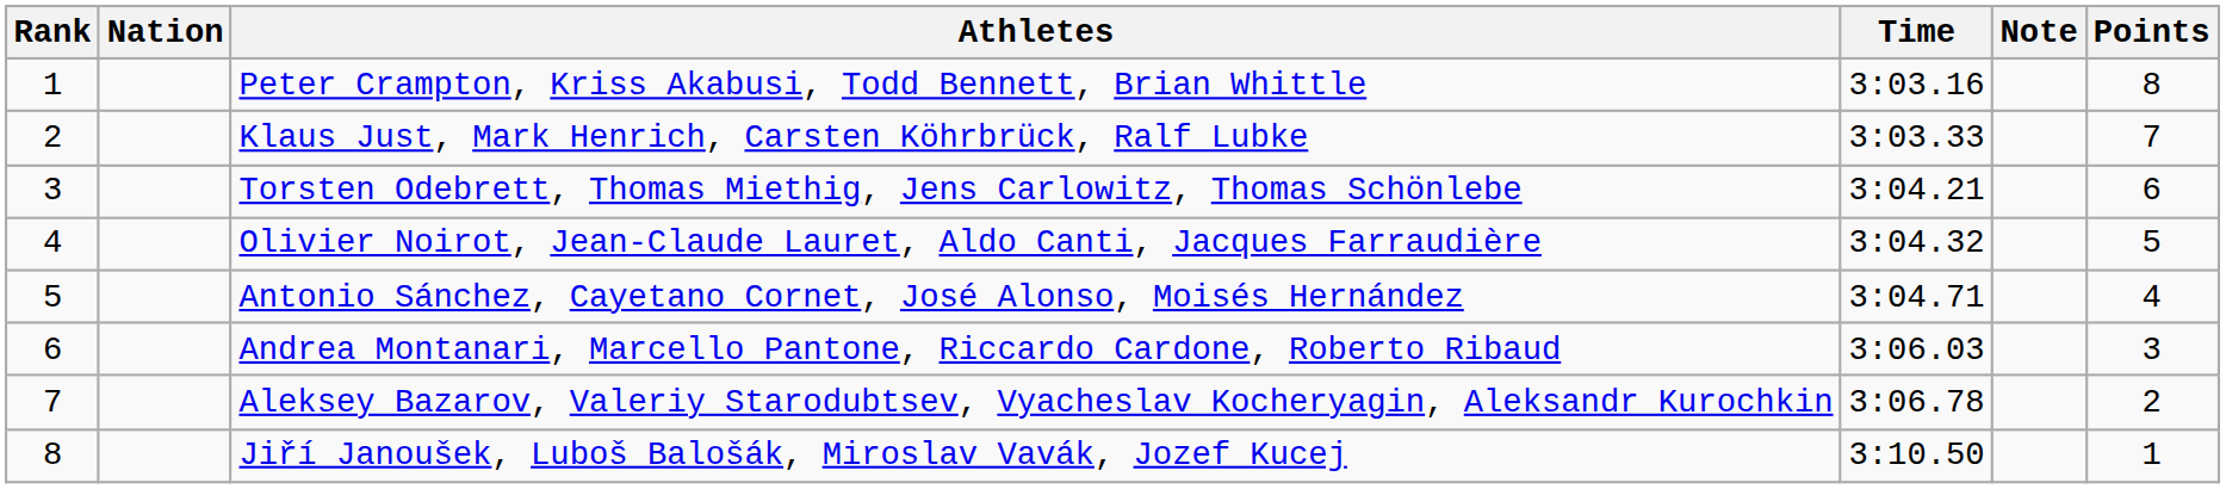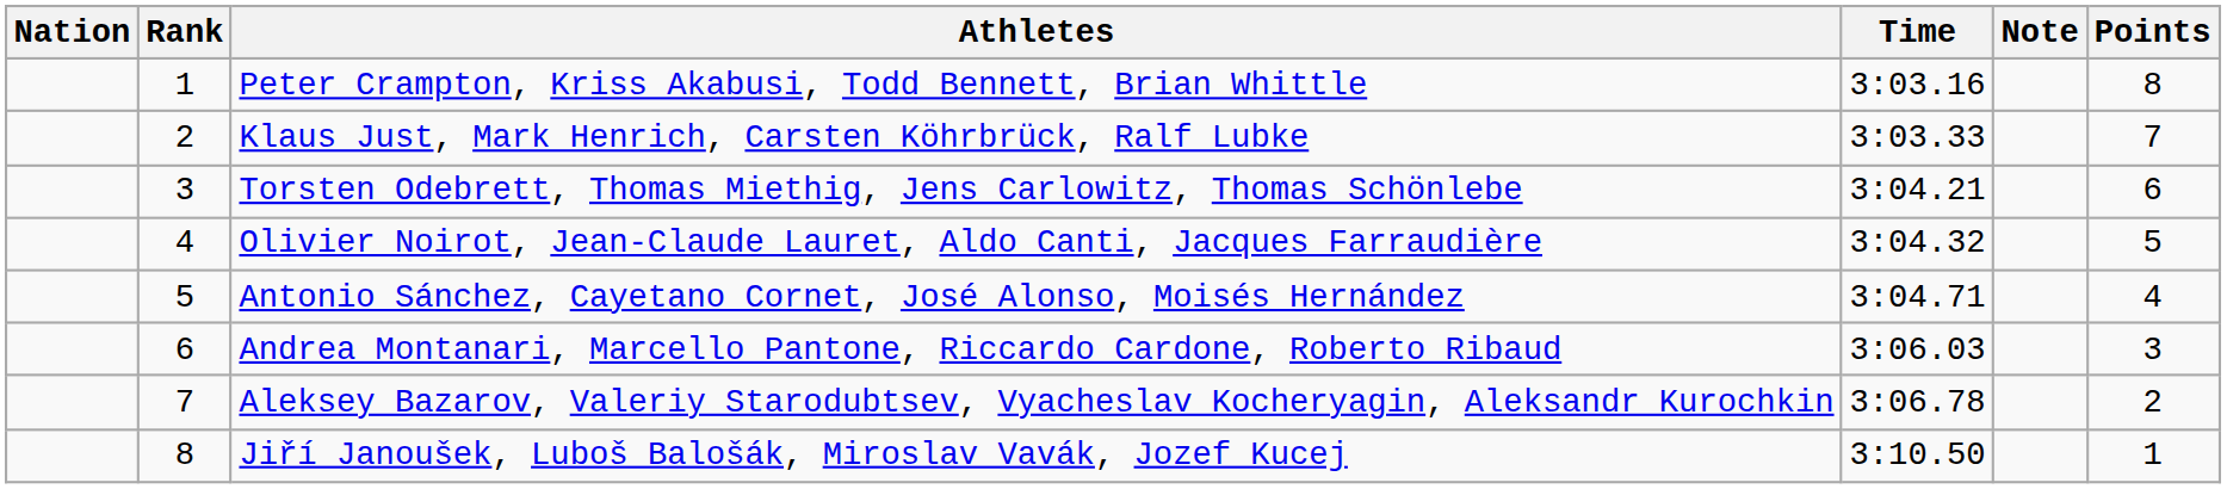columns swapped: Rank <-> Nation
